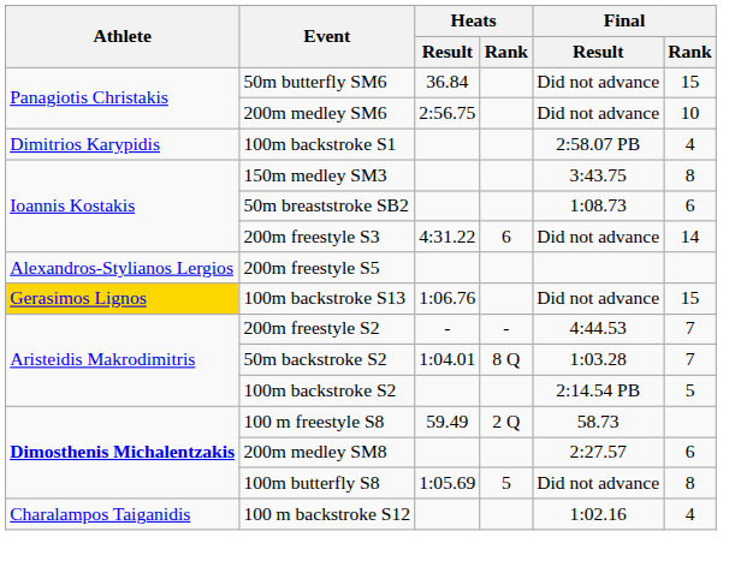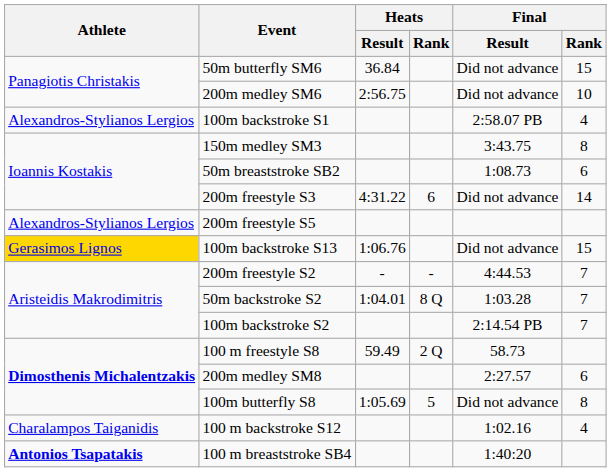100m backstroke S1 | Athlete: Dimitrios Karypidis -> Alexandros-Stylianos Lergios
100m backstroke S2 | Final / Rank: 5 -> 7
+ row: Antonios Tsapatakis | 100 m breaststroke SB4 | 1:40:20
